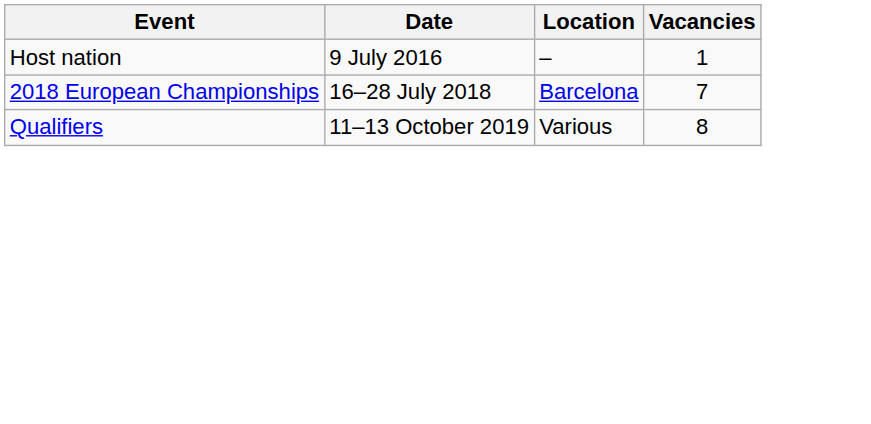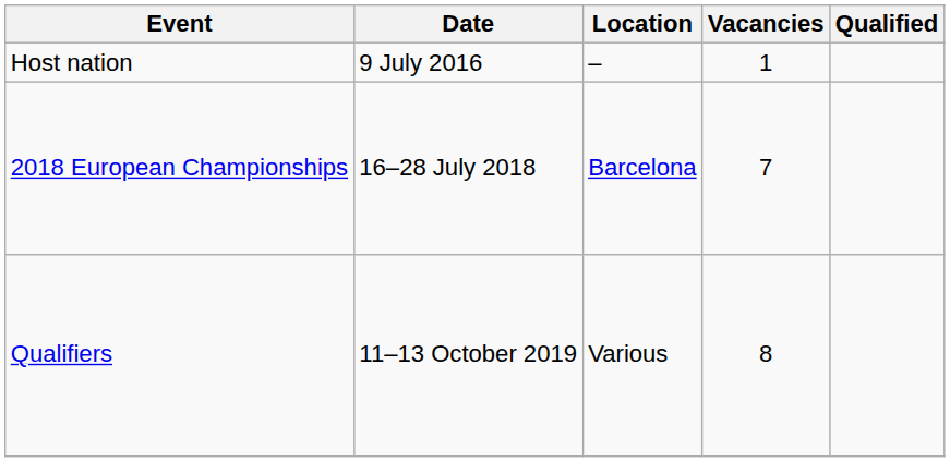+ column: Qualified
